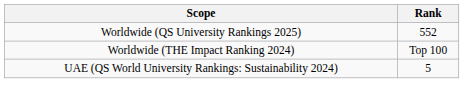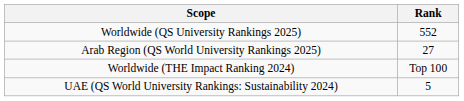+ row: Arab Region (QS World University Rankings 2025) | 27
